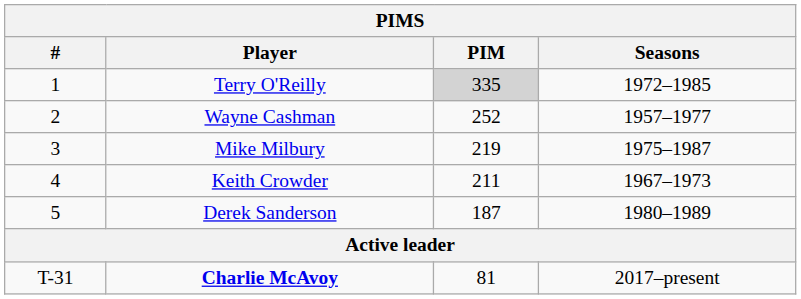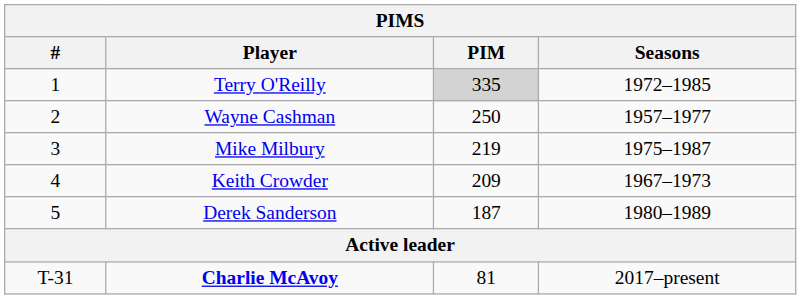Wayne Cashman | PIM: 252 -> 250
Keith Crowder | PIM: 211 -> 209
